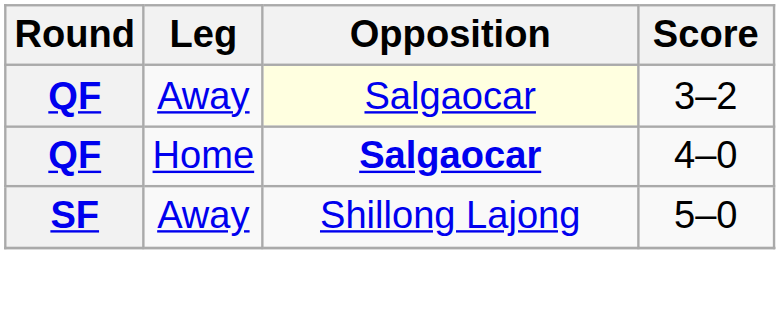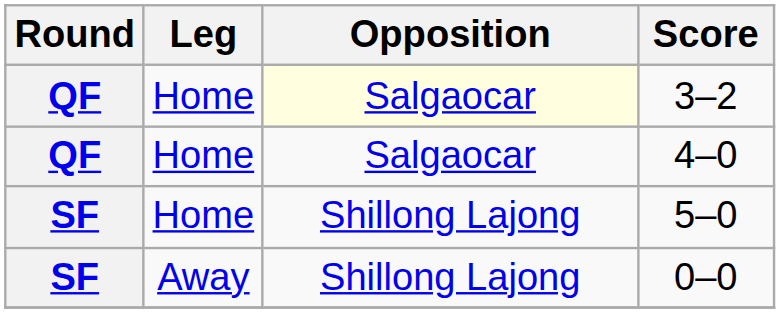3–2 | Leg: Away -> Home
4–0 | Opposition: bold -> normal
5–0 | Leg: Away -> Home
+ row: SF | Away | Shillong Lajong | 0–0
